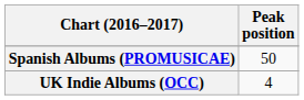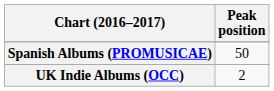UK Indie Albums (OCC) | Peak position: 4 -> 2
